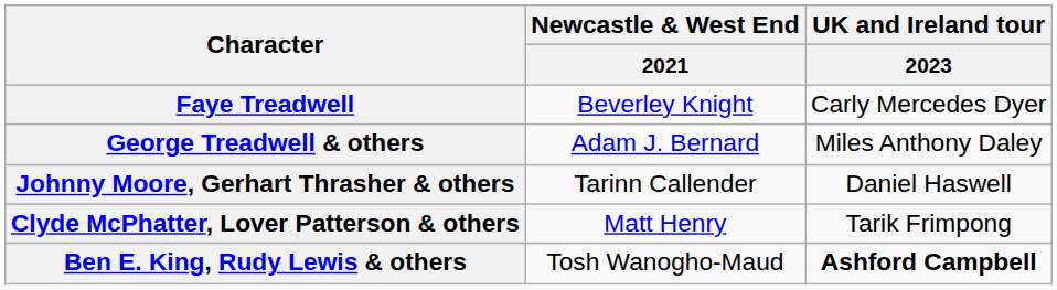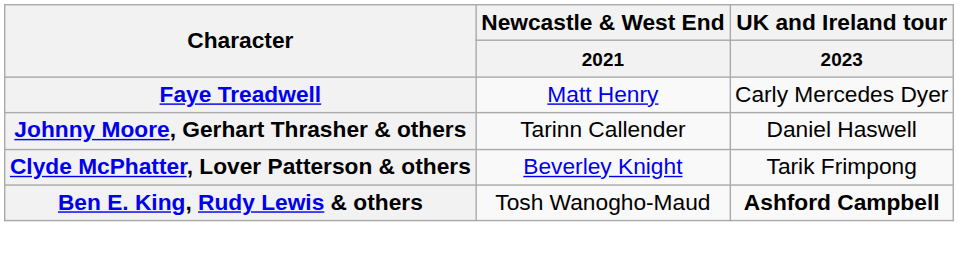Faye Treadwell | Newcastle & West End / 2021: Beverley Knight -> Matt Henry
- row: George Treadwell & others | Adam J. Bernard | Miles Anthony Daley
Clyde McPhatter, Lover Patterson & others | Newcastle & West End / 2021: Matt Henry -> Beverley Knight
